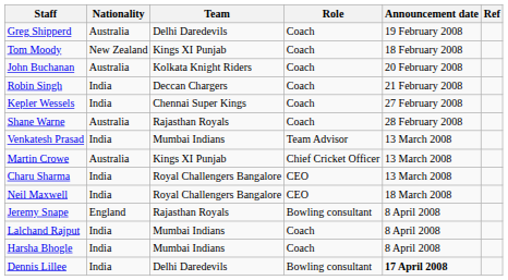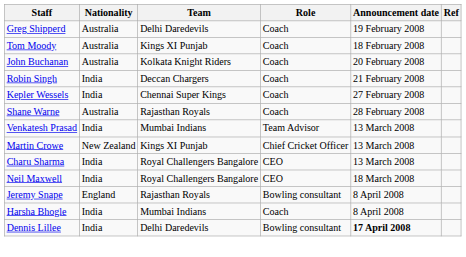Tom Moody | Nationality: New Zealand -> Australia
Martin Crowe | Nationality: Australia -> New Zealand
- row: Lalchand Rajput | India | Mumbai Indians | Coach | 8 April 2008
